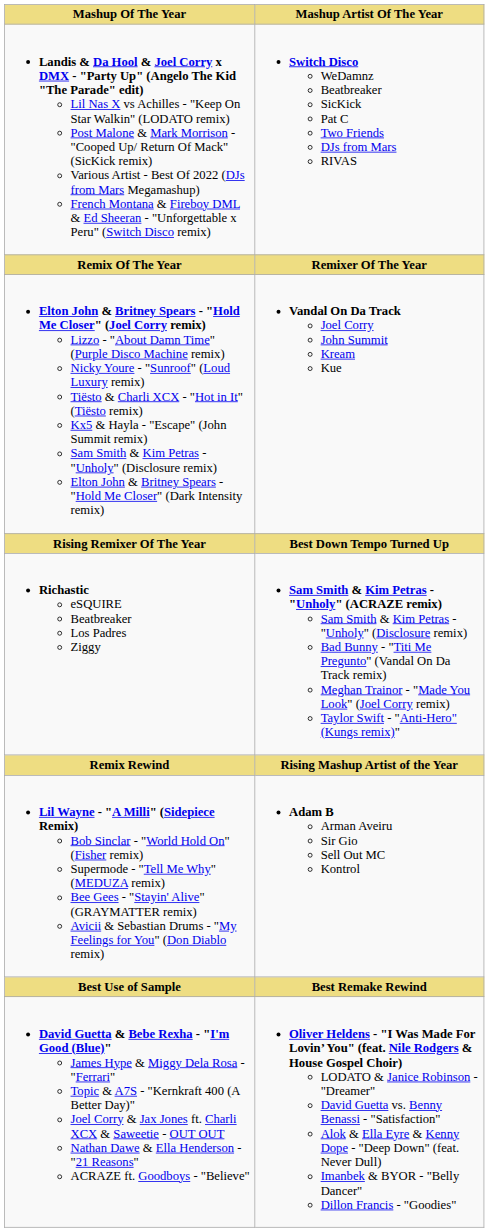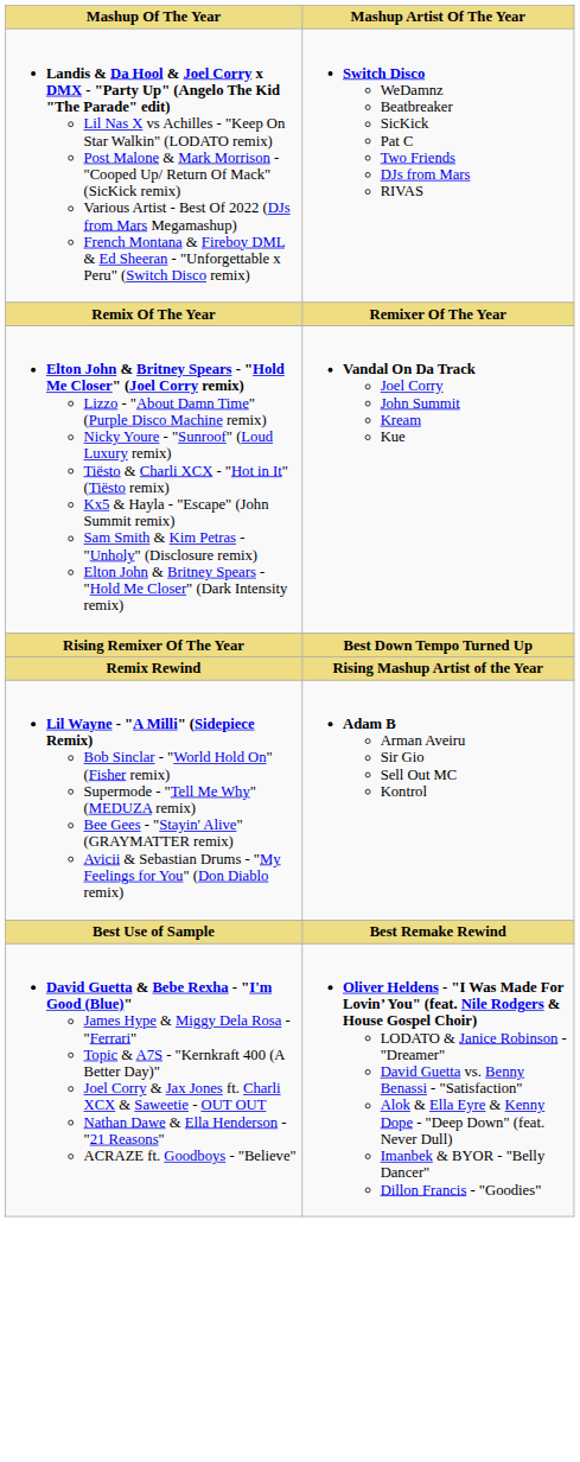- row: Richastic eSQUIRE Beatbreaker Los Padres Ziggy | Sam Smith & Kim Petras - "Unholy" (ACRAZE remix) Sam Smith & Kim Petras - "Unholy" (Disclosure remix) Bad Bunny - "Titi Me Pregunto" (Vandal On Da Track remix) Meghan Trainor - "Made You Look" (Joel Corry remix) Taylor Swift - "Anti-Hero" (Kungs remix)"
